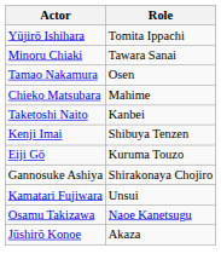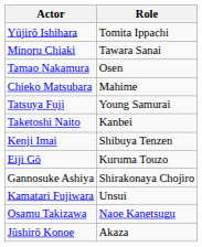+ row: Tatsuya Fuji | Young Samurai
